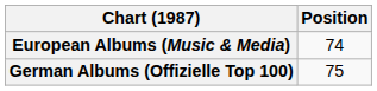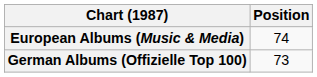German Albums (Offizielle Top 100) | Position: 75 -> 73
